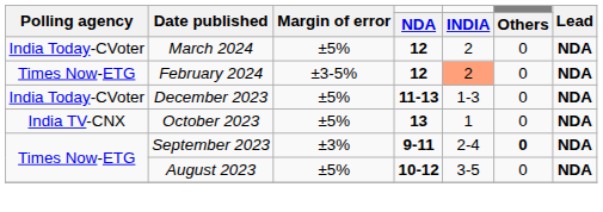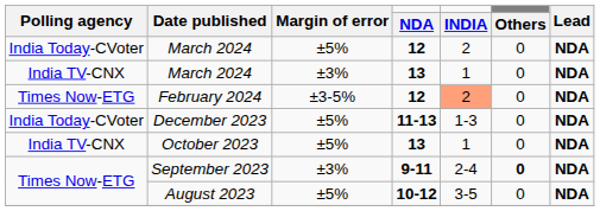+ row: India TV-CNX | March 2024 | ±3% | 13 | 1 | 0 | NDA
